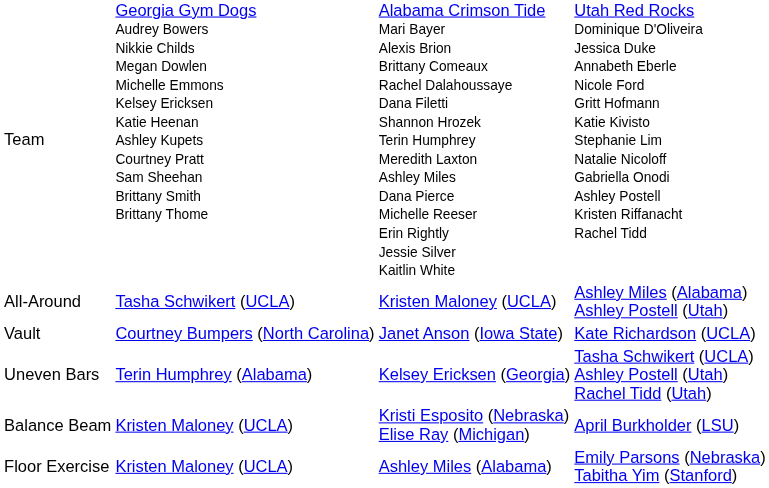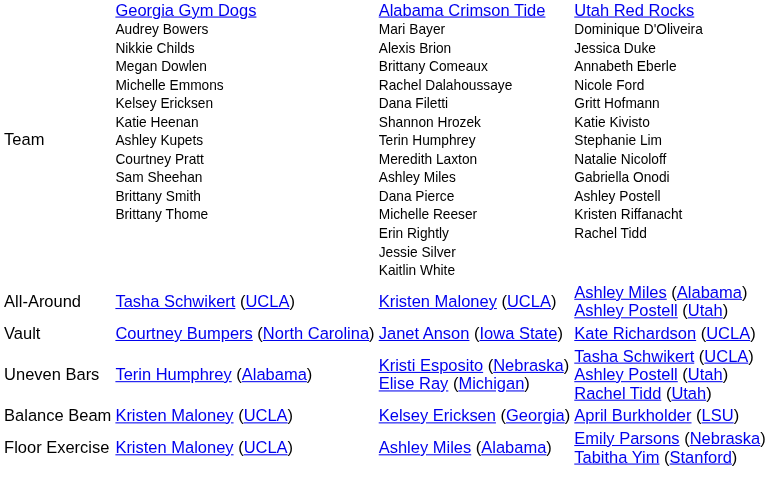Uneven Bars | column 3: Kelsey Ericksen (Georgia) -> Kristi Esposito (Nebraska) Elise Ray (Michigan)
Balance Beam | column 3: Kristi Esposito (Nebraska) Elise Ray (Michigan) -> Kelsey Ericksen (Georgia)
